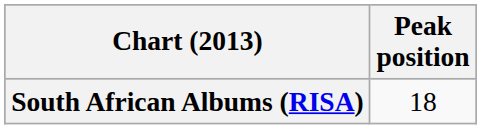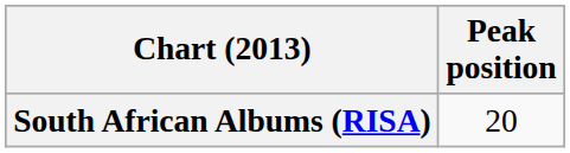South African Albums (RISA) | Peak position: 18 -> 20
